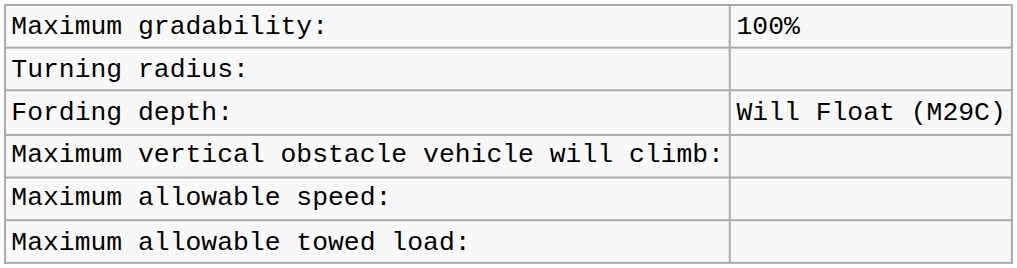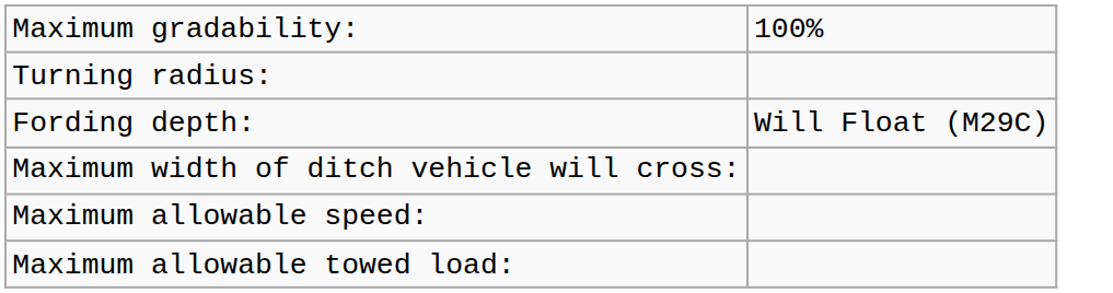+ row: Maximum width of ditch vehicle will cross:
- row: Maximum vertical obstacle vehicle will climb:
